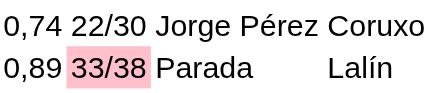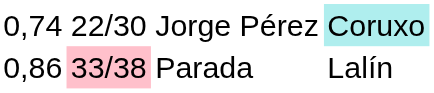Jorge Pérez | column 4: no background -> paleturquoise background
Parada | column 1: 0,89 -> 0,86
